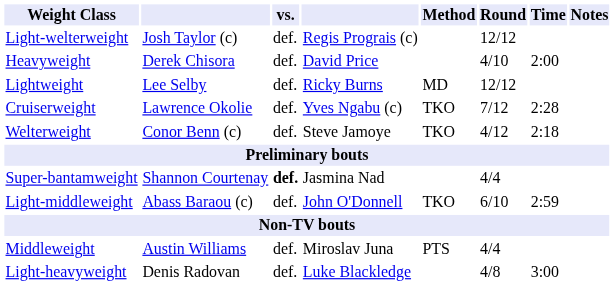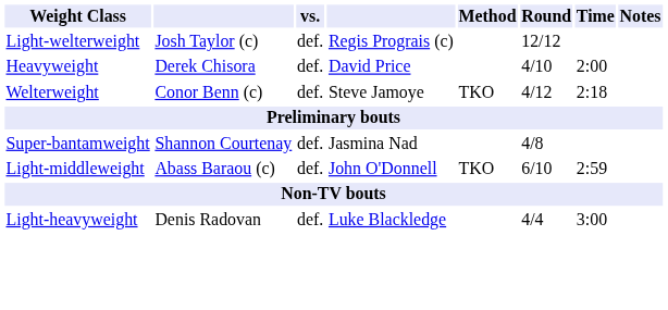- row: Lightweight | Lee Selby | def. | Ricky Burns | MD | 12/12
- row: Cruiserweight | Lawrence Okolie | def. | Yves Ngabu (c) | TKO | 7/12 | 2:28
Super-bantamweight | vs.: bold -> normal
Super-bantamweight | Round: 4/4 -> 4/8
- row: Middleweight | Austin Williams | def. | Miroslav Juna | PTS | 4/4
Light-heavyweight | Round: 4/8 -> 4/4
